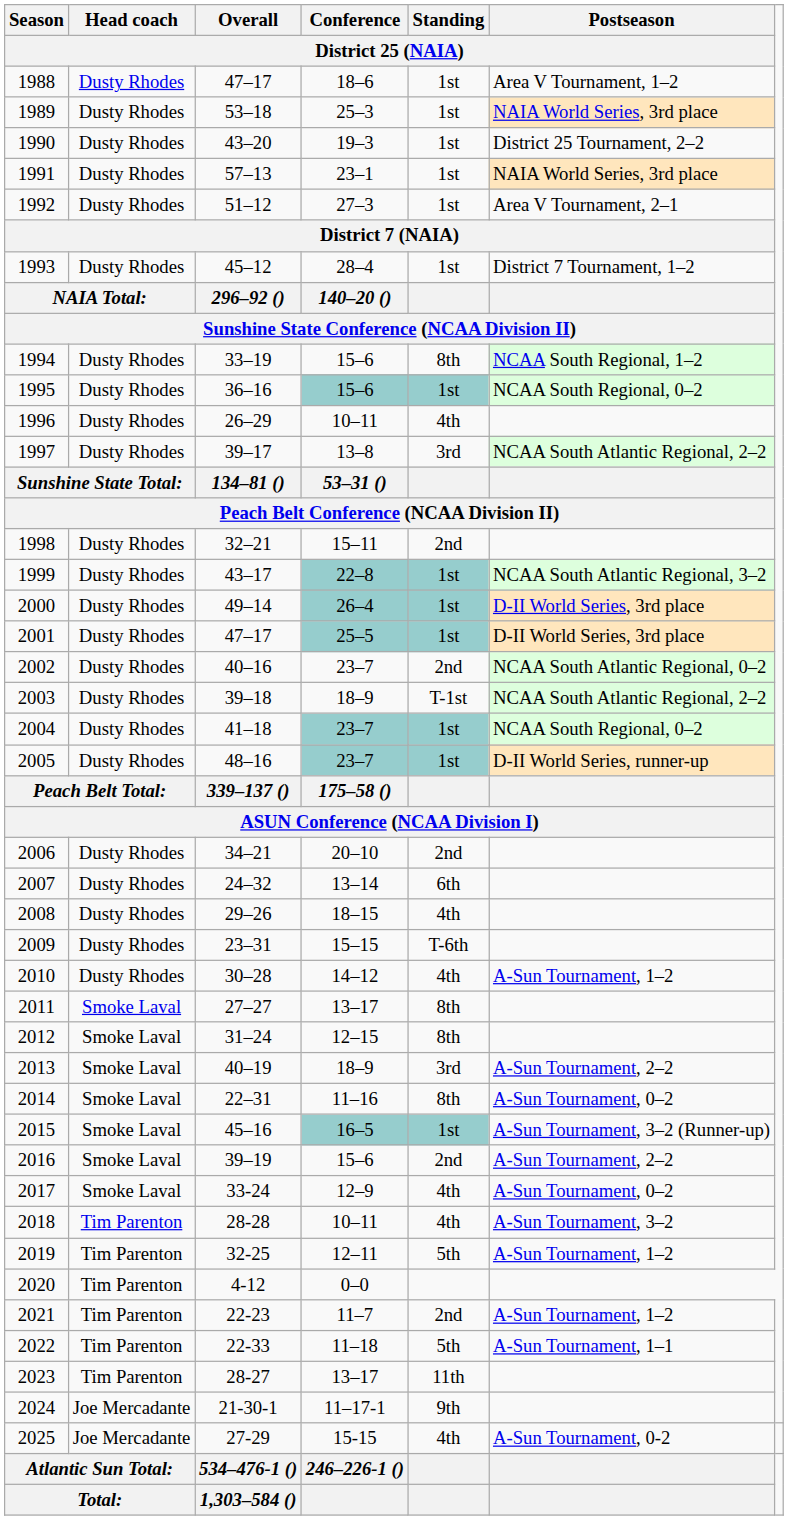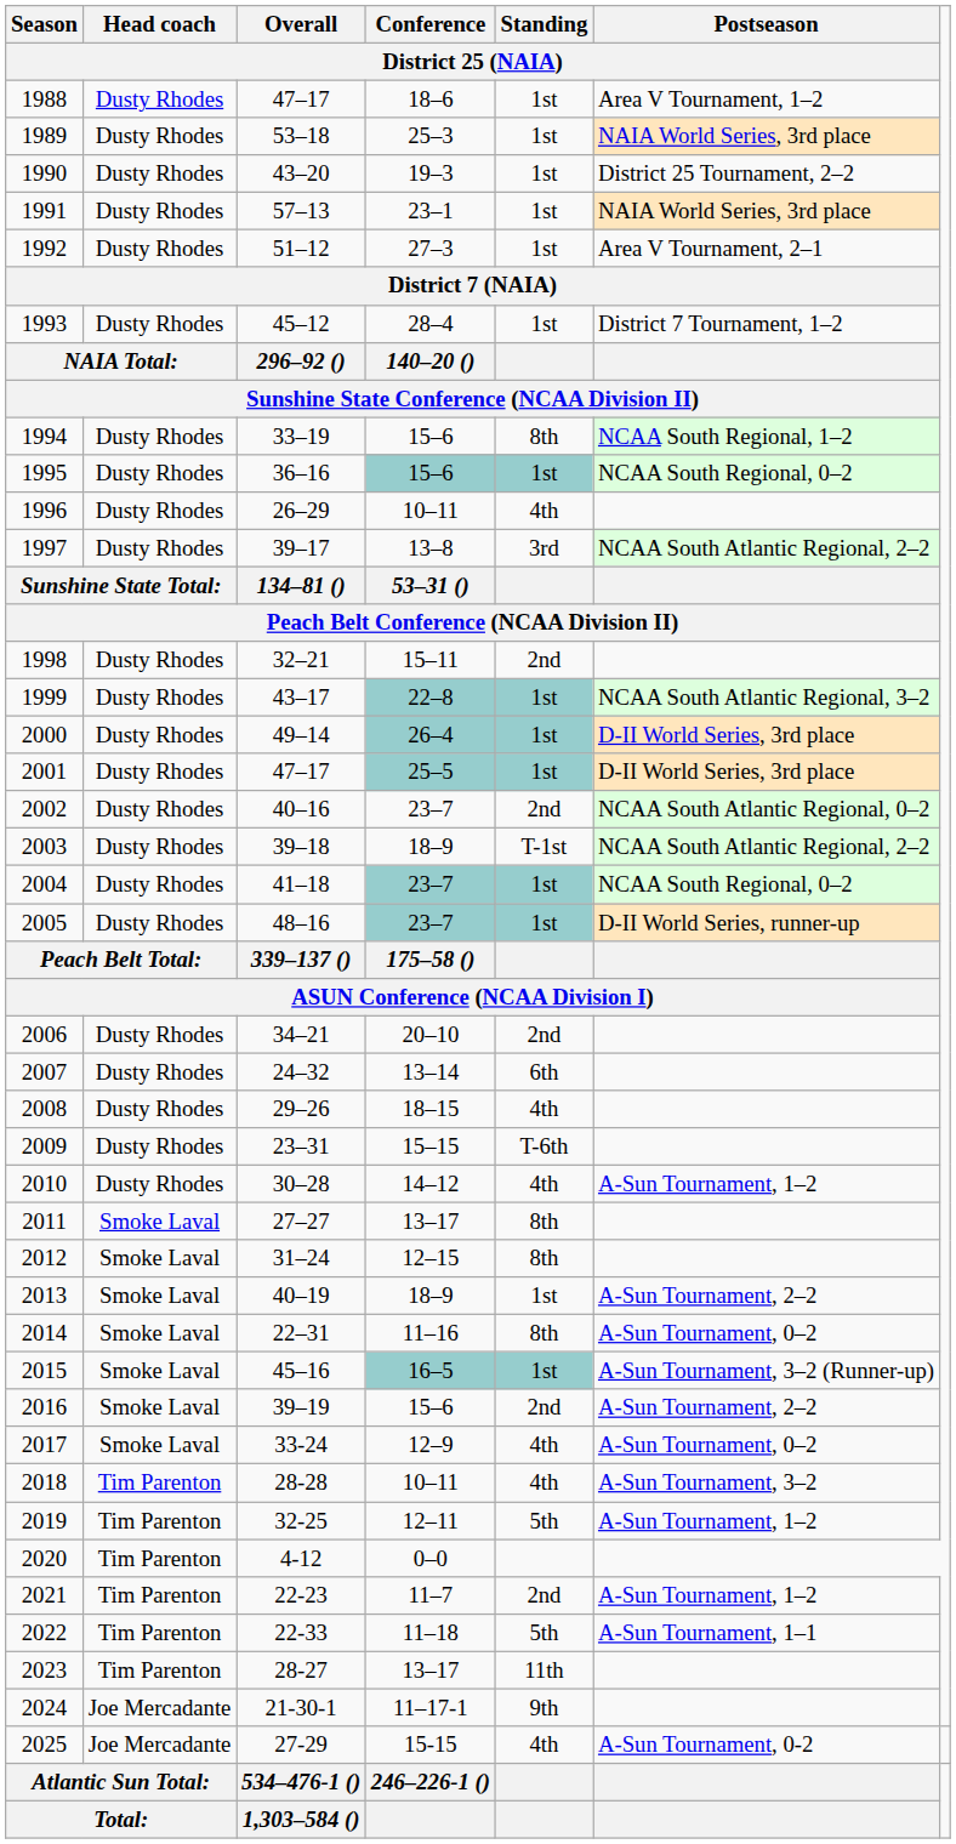2013 | Standing / District 25 (NAIA): 3rd -> 1st
